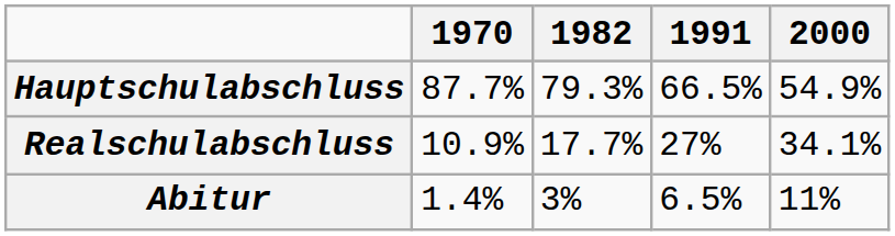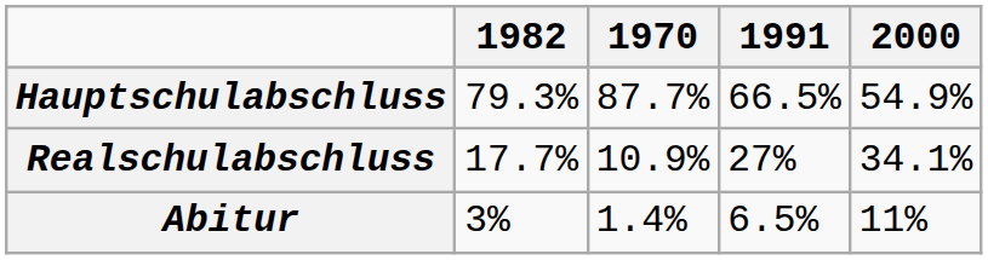columns swapped: 1970 <-> 1982
